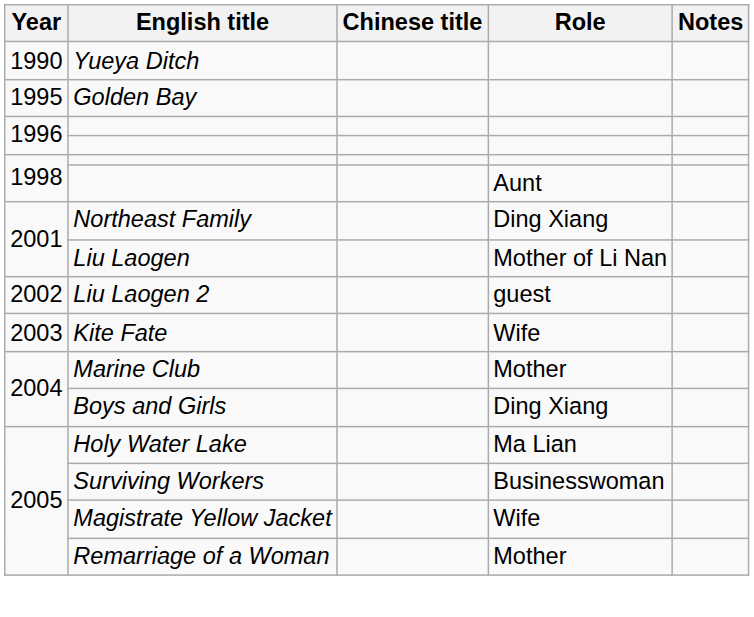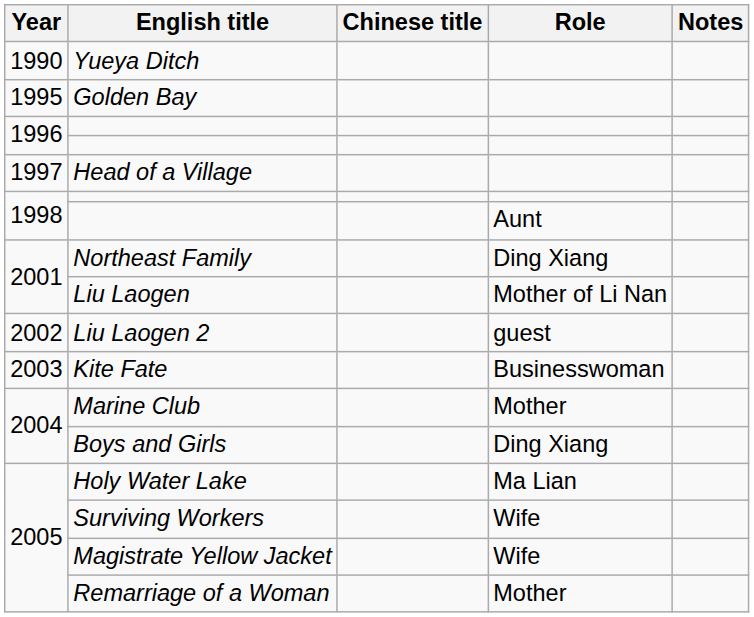+ row: 1997 | Head of a Village
Kite Fate | Role: Wife -> Businesswoman
Surviving Workers | Role: Businesswoman -> Wife
